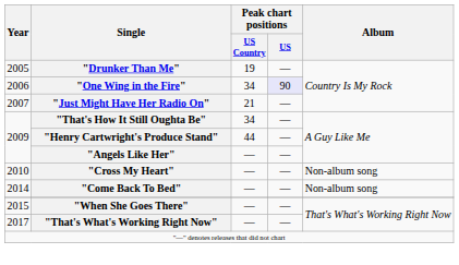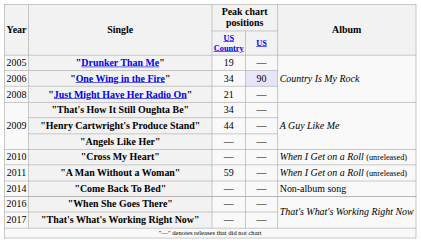"Just Might Have Her Radio On" | Year: 2007 -> 2008
"Cross My Heart" | Album: Non-album song -> When I Get on a Roll (unreleased)
+ row: 2011 | "A Man Without a Woman" | 59 | — | When I Get on a Roll (unreleased)
"When She Goes There" | Year: 2015 -> 2016
